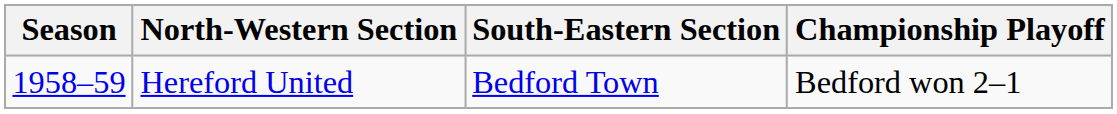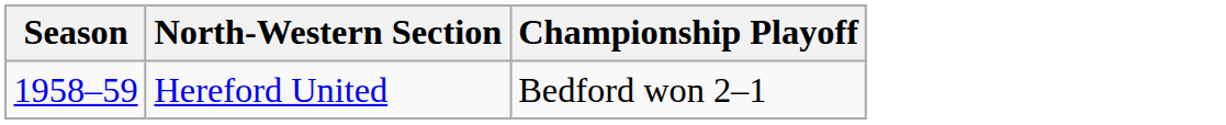- column: South-Eastern Section | Bedford Town
